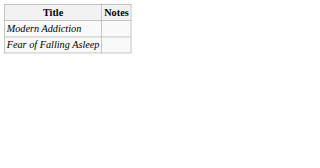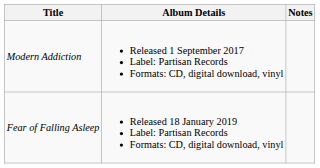+ column: Album Details | Released 1 September 2017 Label: Partisan Records Formats: CD, digital download, vinyl | Released 18 January 2019 Label: Partisan Records Formats: CD, digital download, vinyl
